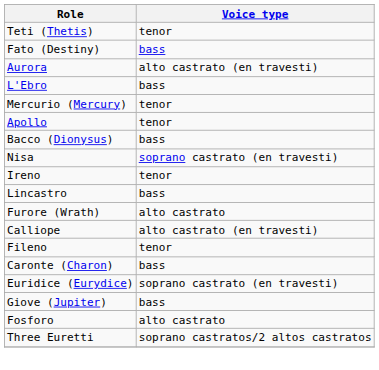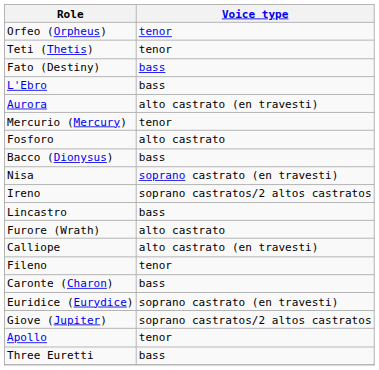+ row: Orfeo (Orpheus) | tenor
rows swapped: L'Ebro <-> Aurora
rows swapped: Apollo <-> Fosforo
Ireno | Voice type: tenor -> soprano castratos/2 altos castratos
Giove (Jupiter) | Voice type: bass -> soprano castratos/2 altos castratos
Three Euretti | Voice type: soprano castratos/2 altos castratos -> bass
